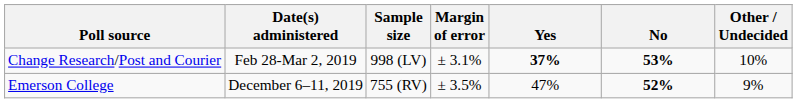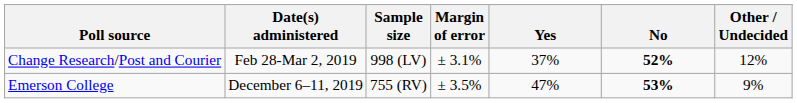Change Research/Post and Courier | Yes: bold -> normal
Change Research/Post and Courier | No: 53% -> 52%
Change Research/Post and Courier | Other / Undecided: 10% -> 12%
Emerson College | No: 52% -> 53%
